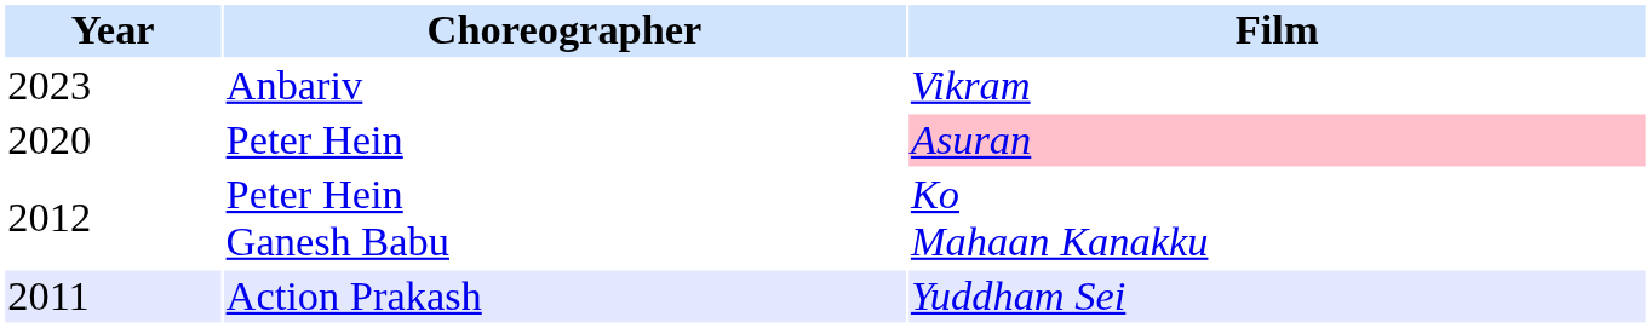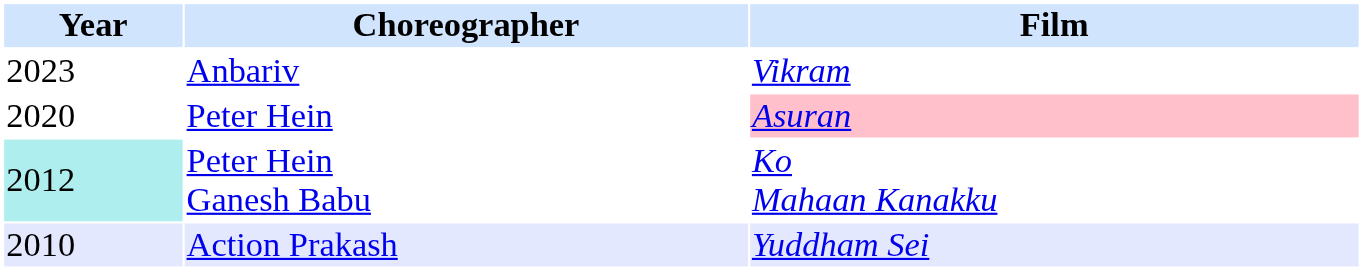Peter Hein Ganesh Babu | Year: no background -> paleturquoise background
Action Prakash | Year: 2011 -> 2010
